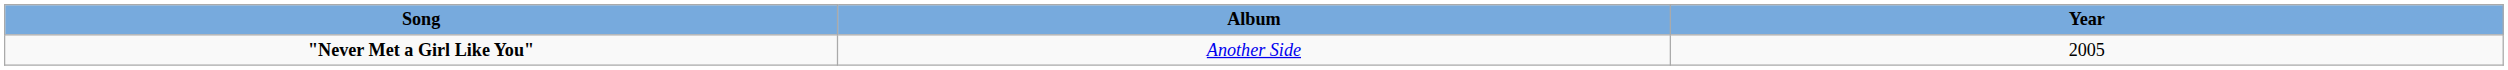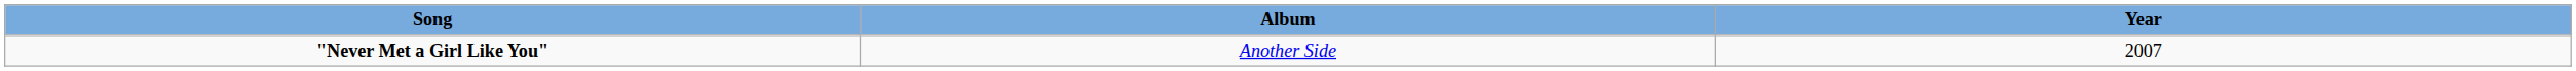"Never Met a Girl Like You" | Year: 2005 -> 2007
